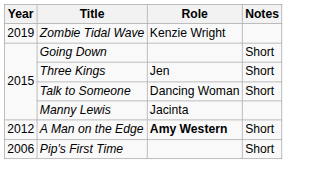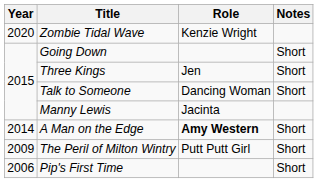Zombie Tidal Wave | Year: 2019 -> 2020
A Man on the Edge | Year: 2012 -> 2014
+ row: 2009 | The Peril of Milton Wintry | Putt Putt Girl | Short
